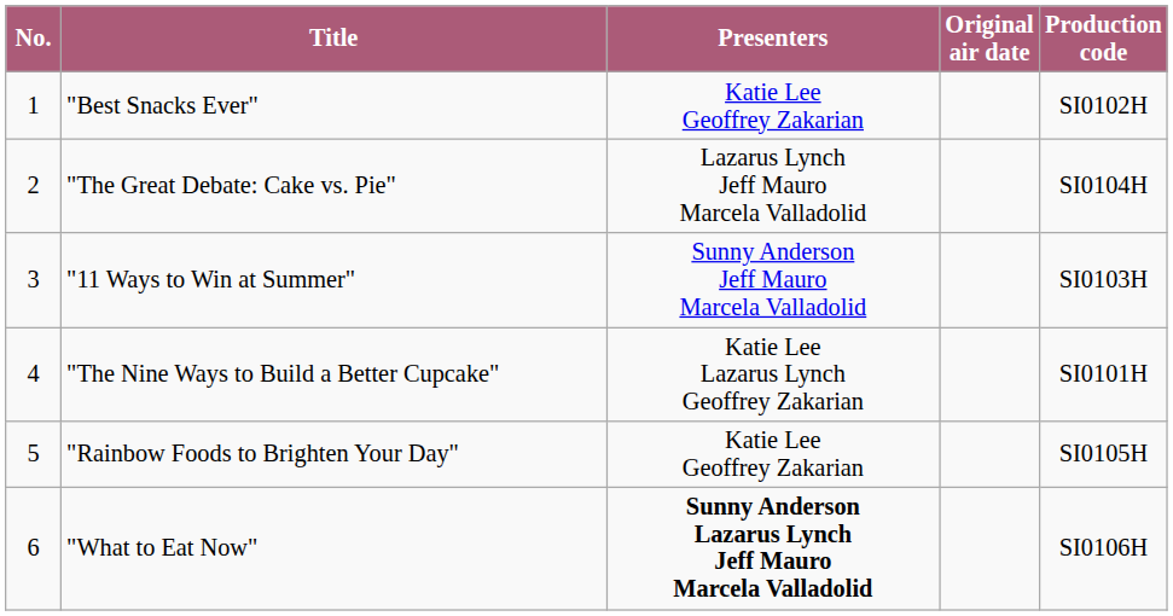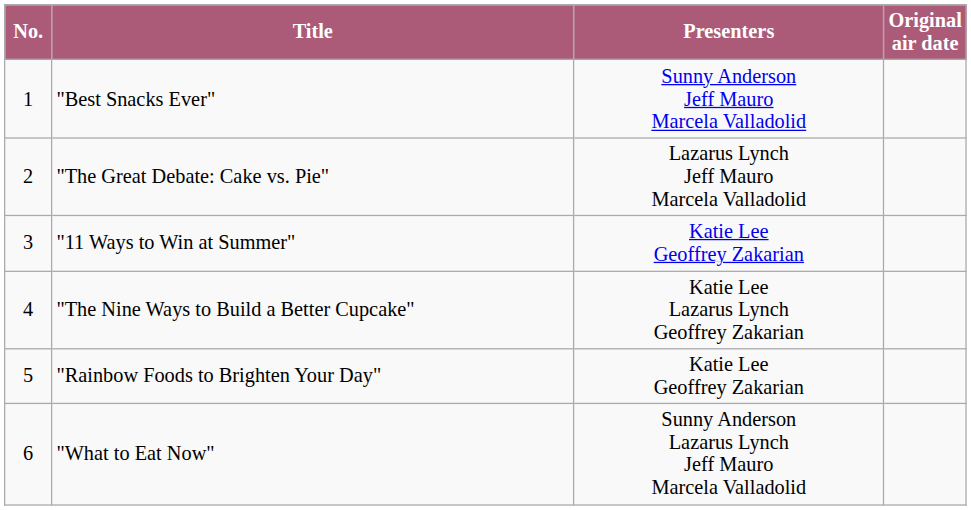- column: Production code | SI0102H | SI0104H | SI0103H | SI0101H | SI0105H | SI0106H
"Best Snacks Ever" | Presenters: Katie Lee Geoffrey Zakarian -> Sunny Anderson Jeff Mauro Marcela Valladolid
"11 Ways to Win at Summer" | Presenters: Sunny Anderson Jeff Mauro Marcela Valladolid -> Katie Lee Geoffrey Zakarian
"What to Eat Now" | Presenters: bold -> normal
